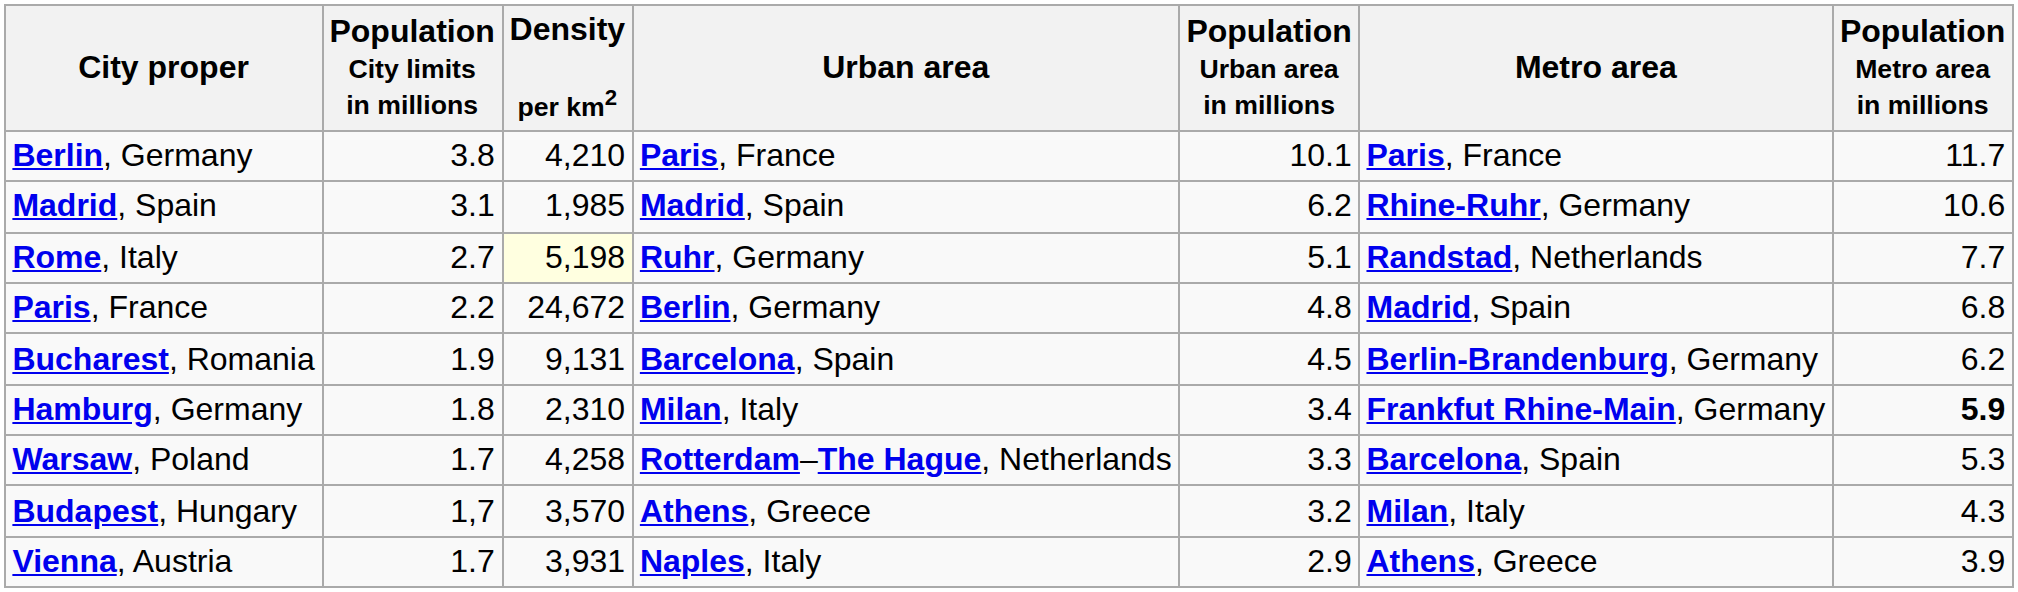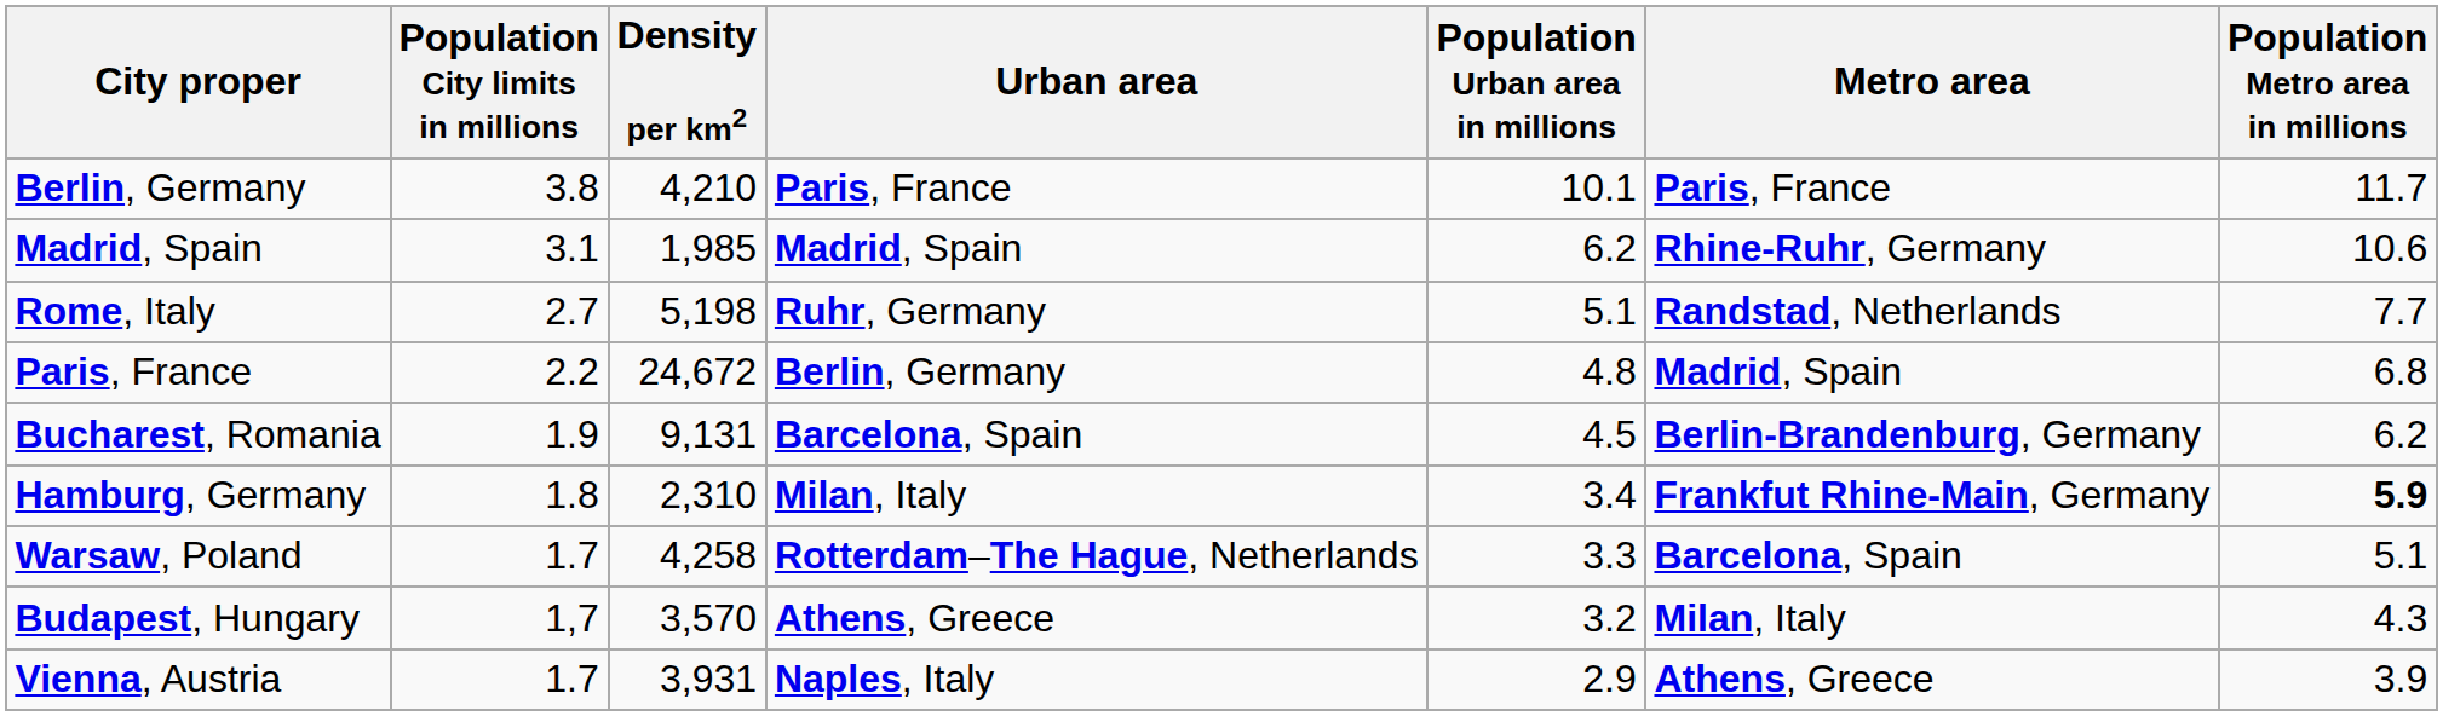Rome, Italy | Density per km2: lightyellow background -> no background
Warsaw, Poland | Population Metro area in millions: 5.3 -> 5.1
